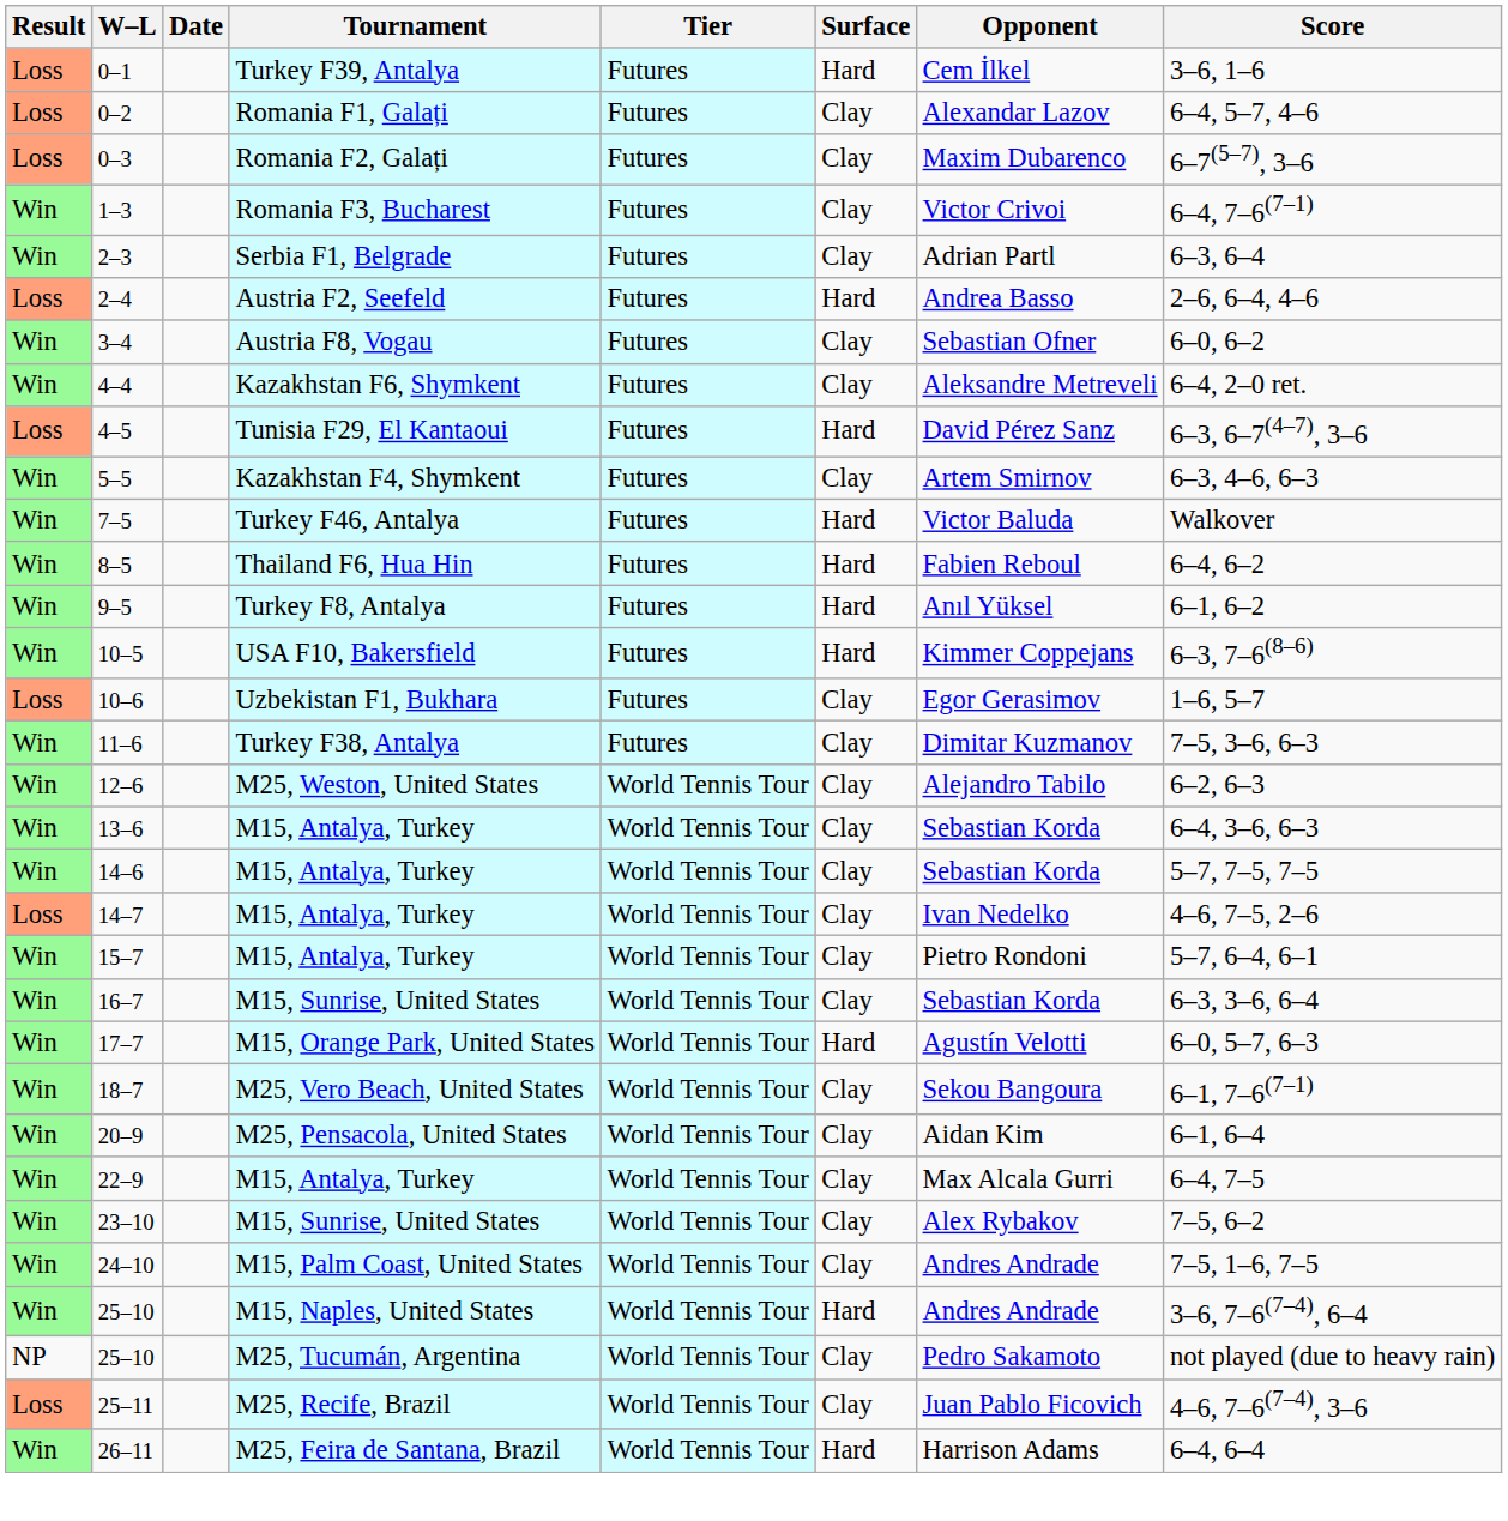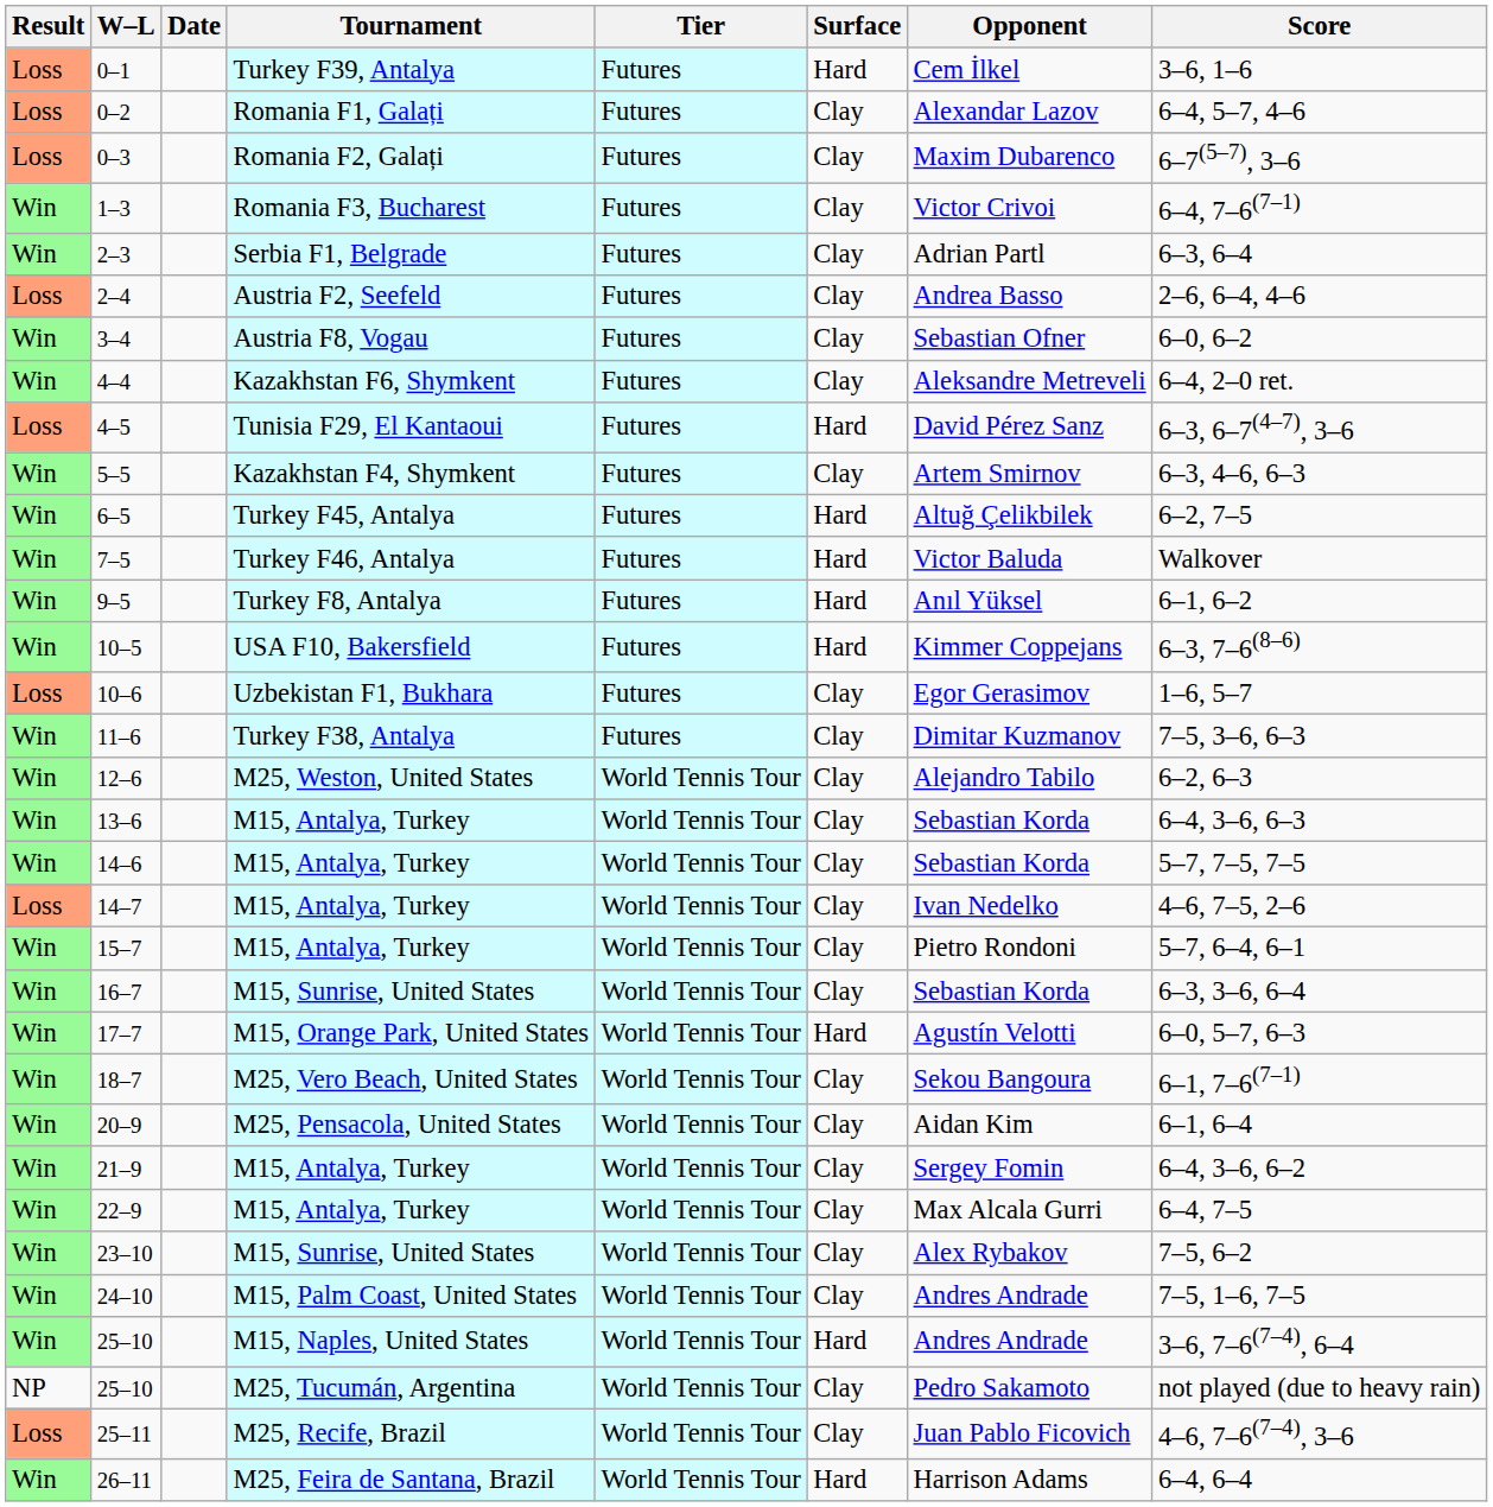2–4 | Surface: Hard -> Clay
+ row: Win | 6–5 | Turkey F45, Antalya | Futures | Hard | Altuğ Çelikbilek | 6–2, 7–5
- row: Win | 8–5 | Thailand F6, Hua Hin | Futures | Hard | Fabien Reboul | 6–4, 6–2
+ row: Win | 21–9 | M15, Antalya, Turkey | World Tennis Tour | Clay | Sergey Fomin | 6–4, 3–6, 6–2
